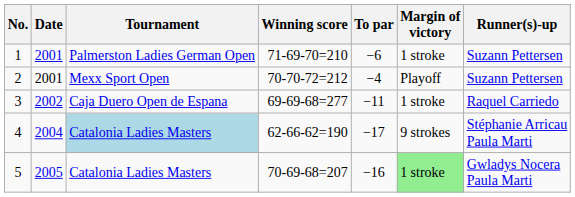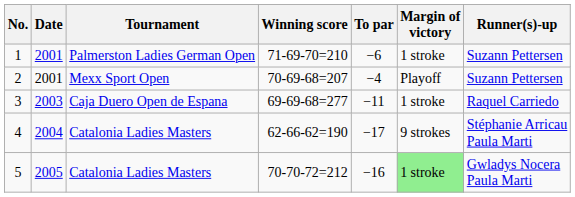2 | Winning score: 70-70-72=212 -> 70-69-68=207
3 | Date: 2002 -> 2003
4 | Tournament: lightblue background -> no background
5 | Winning score: 70-69-68=207 -> 70-70-72=212
